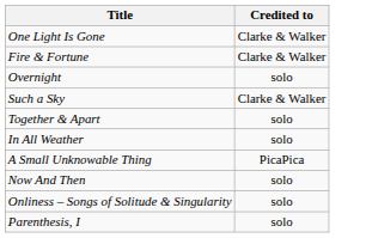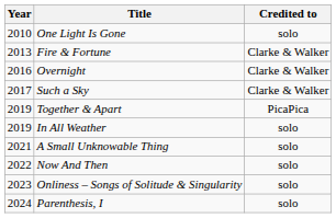+ column: Year | 2010 | 2013 | 2016 | 2017 | 2019 | 2019 | 2021 | 2022 | 2023 | 2024
One Light Is Gone | Credited to: Clarke & Walker -> solo
Overnight | Credited to: solo -> Clarke & Walker
Together & Apart | Credited to: solo -> PicaPica
A Small Unknowable Thing | Credited to: PicaPica -> solo
